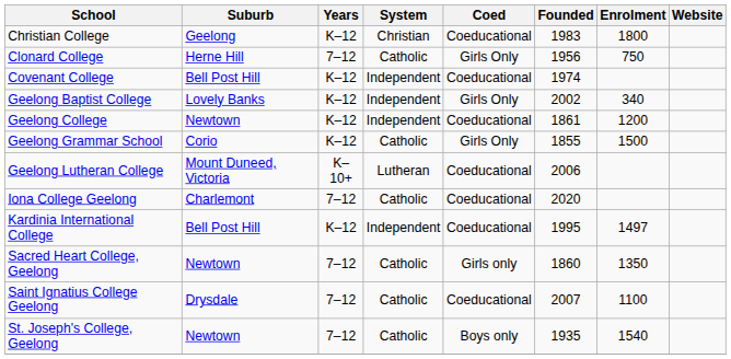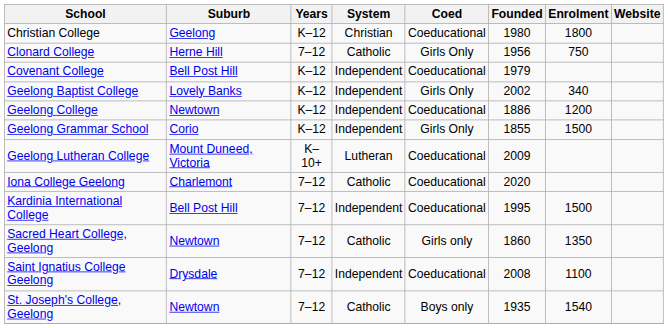Christian College | Founded: 1983 -> 1980
Covenant College | Founded: 1974 -> 1979
Geelong College | Founded: 1861 -> 1886
Geelong Grammar School | System: Catholic -> Independent
Geelong Lutheran College | Founded: 2006 -> 2009
Kardinia International College | Years: K–12 -> 7–12
Kardinia International College | Enrolment: 1497 -> 1500
Saint Ignatius College Geelong | System: Catholic -> Independent
Saint Ignatius College Geelong | Founded: 2007 -> 2008
